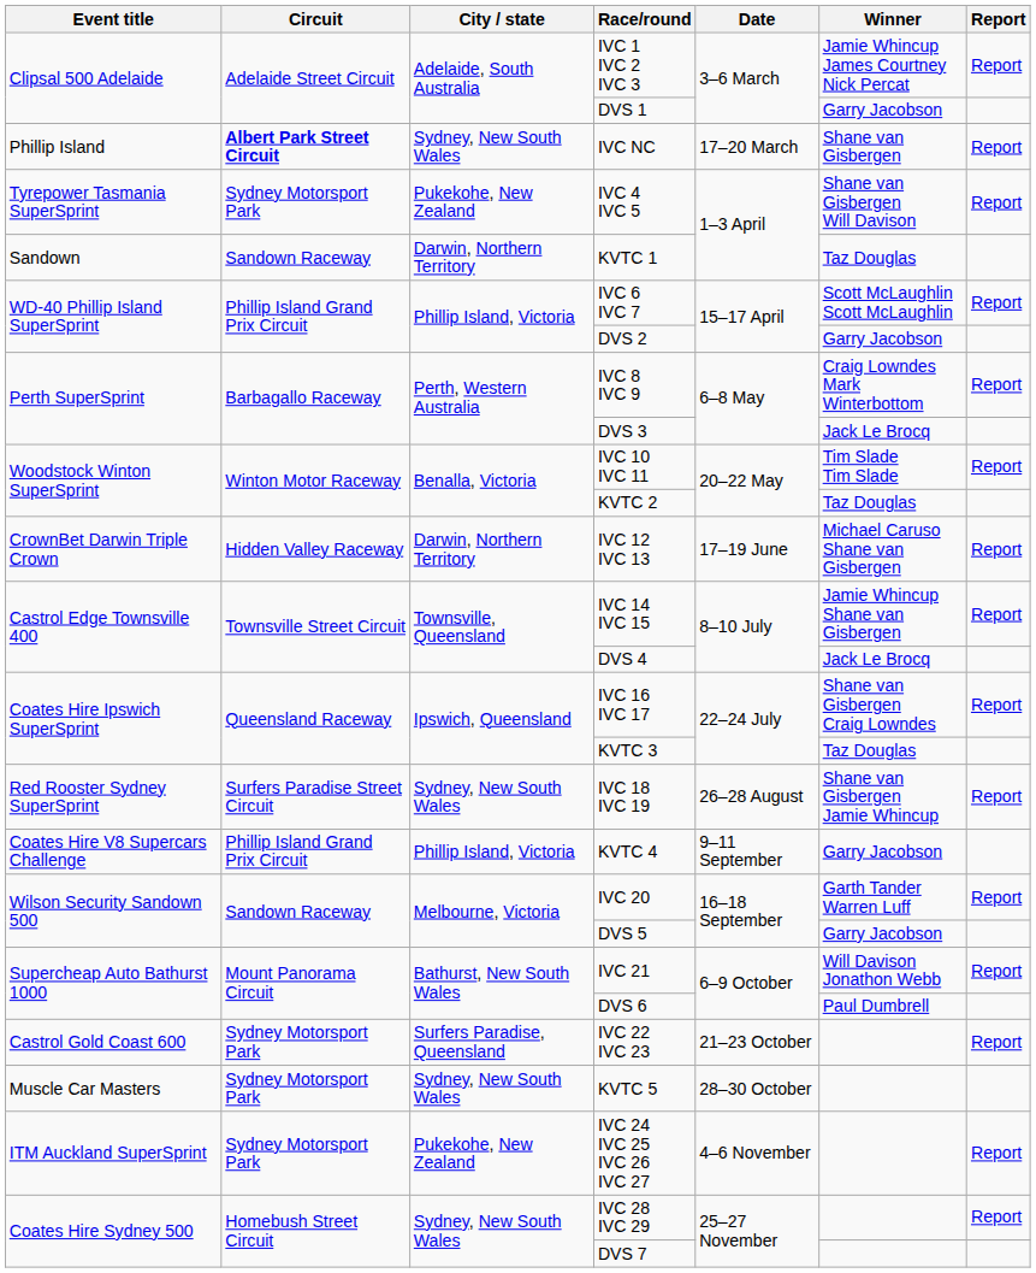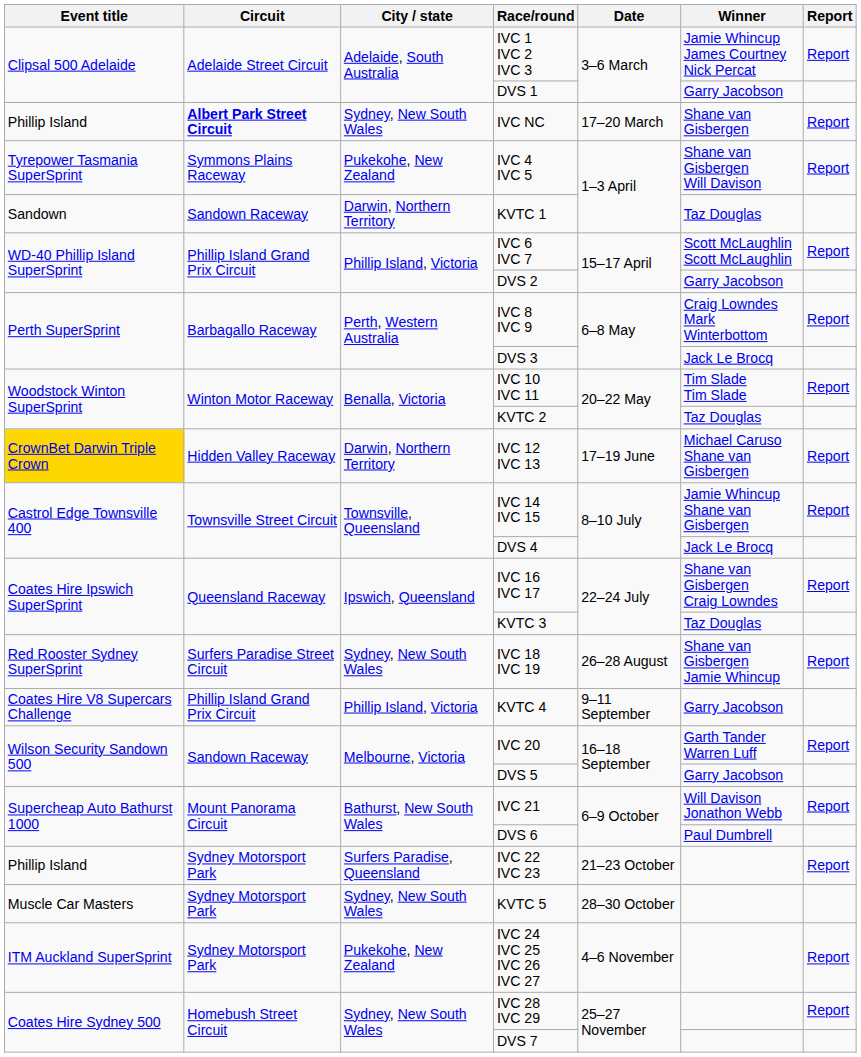IVC 4 IVC 5 | Circuit: Sydney Motorsport Park -> Symmons Plains Raceway
IVC 12 IVC 13 | Event title: no background -> gold background
IVC 22 IVC 23 | Event title: Castrol Gold Coast 600 -> Phillip Island
